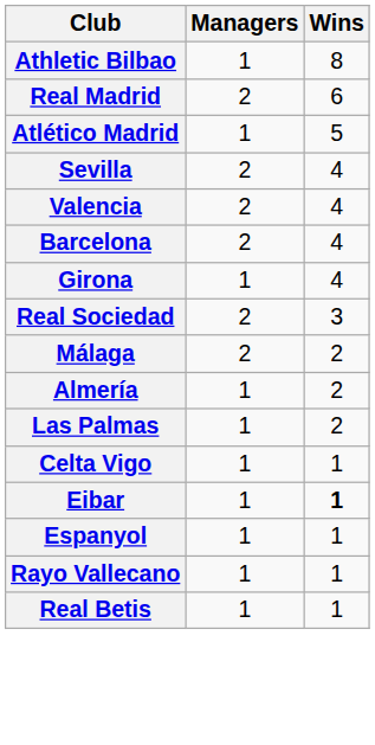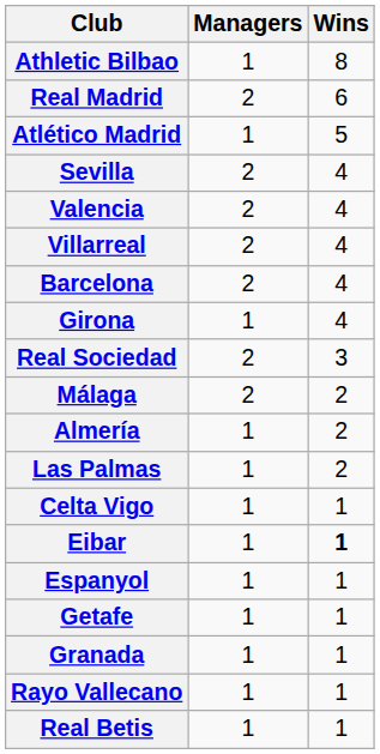+ row: Villarreal | 2 | 4
+ row: Getafe | 1 | 1
+ row: Granada | 1 | 1
